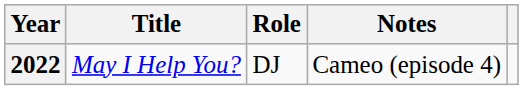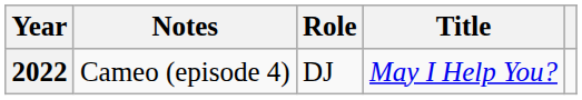columns swapped: Title <-> Notes
